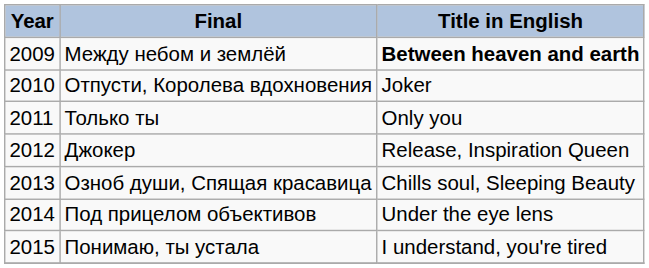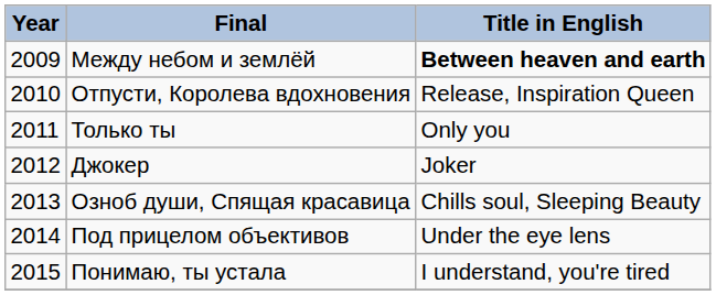Отпусти, Королева вдохновения | Title in English: Joker -> Release, Inspiration Queen
Джокер | Title in English: Release, Inspiration Queen -> Joker
